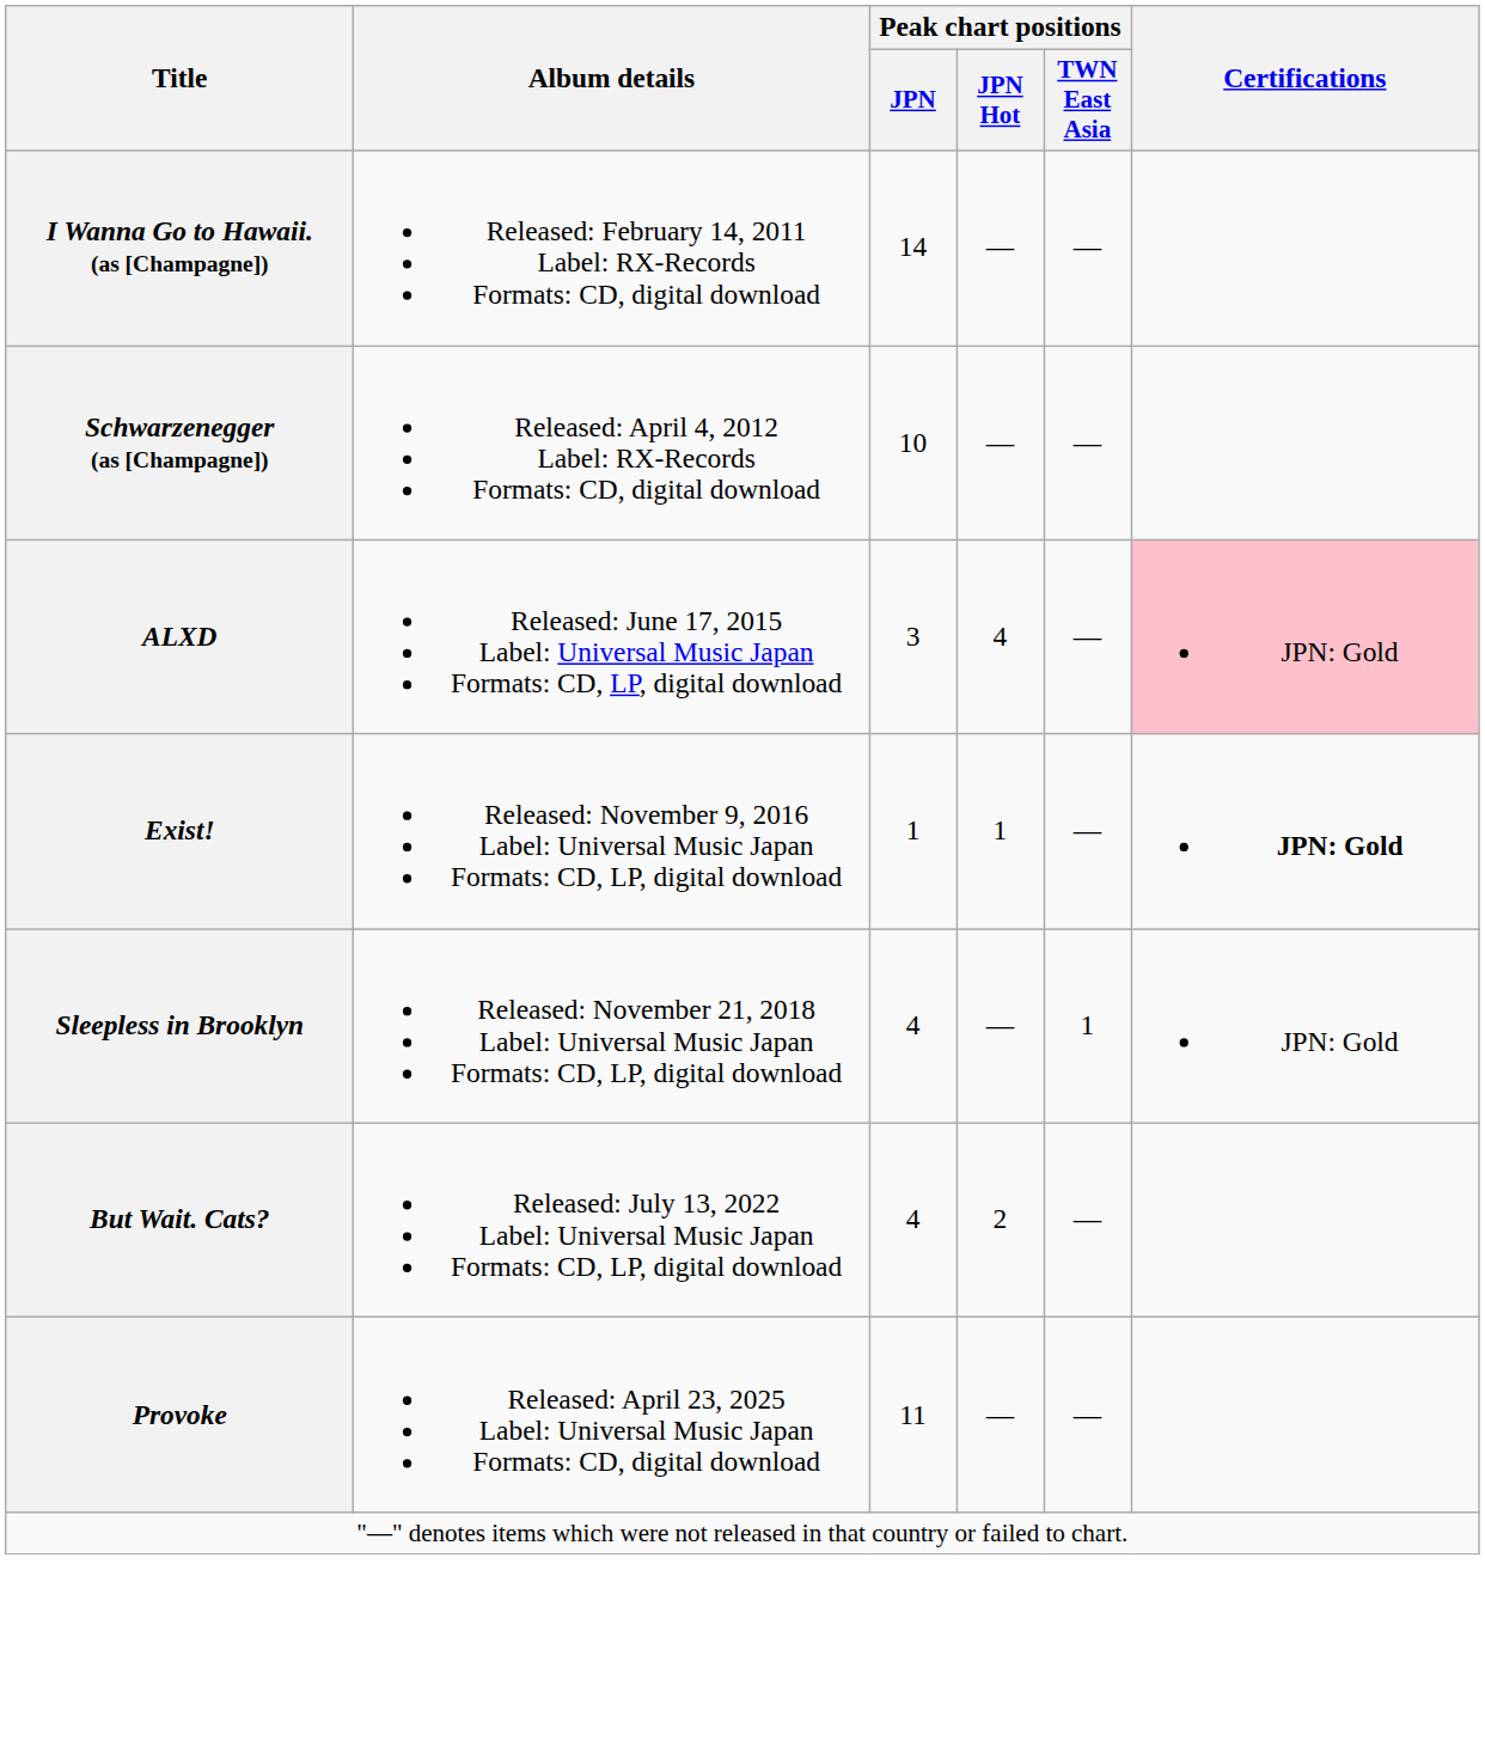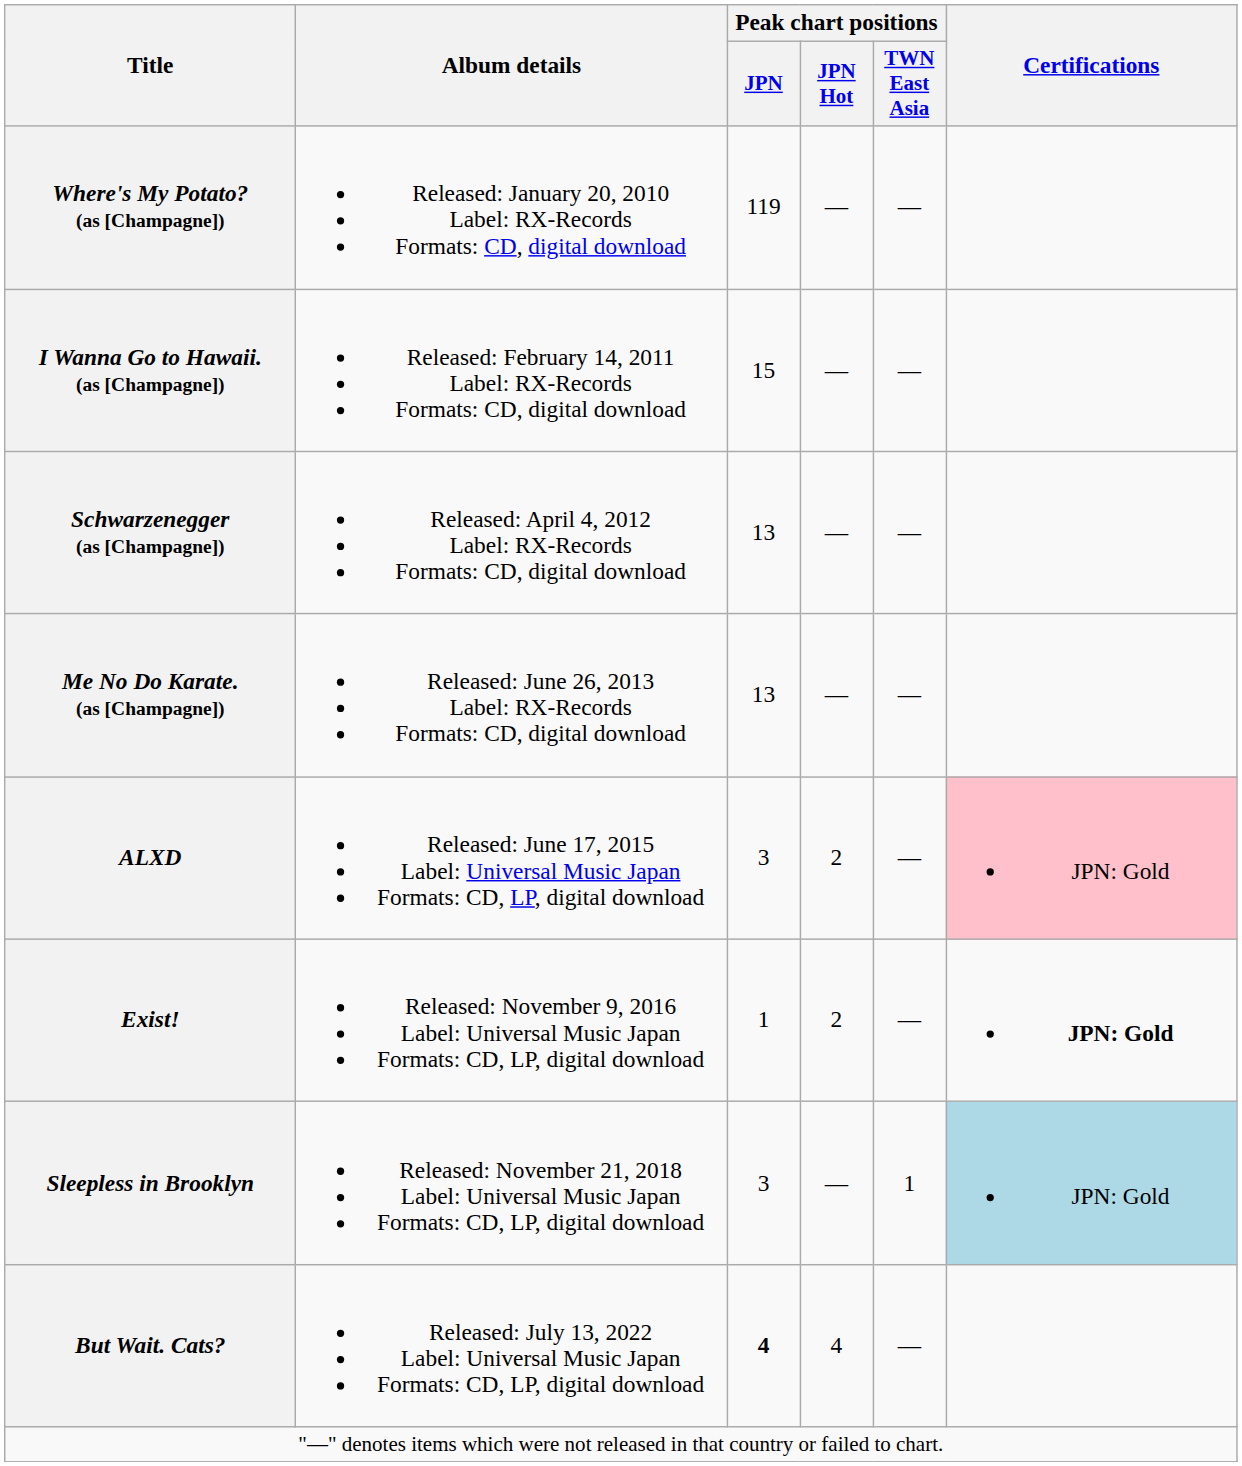+ row: Where's My Potato? (as [Champagne]) | Released: January 20, 2010 Label: RX-Records Formats: CD, digital download | 119 | — | —
I Wanna Go to Hawaii. (as [Champagne]) | Peak chart positions / JPN: 14 -> 15
Schwarzenegger (as [Champagne]) | Peak chart positions / JPN: 10 -> 13
+ row: Me No Do Karate. (as [Champagne]) | Released: June 26, 2013 Label: RX-Records Formats: CD, digital download | 13 | — | —
ALXD | Peak chart positions / JPN Hot: 4 -> 2
Exist! | Peak chart positions / JPN Hot: 1 -> 2
Sleepless in Brooklyn | Peak chart positions / JPN: 4 -> 3
Sleepless in Brooklyn | Certifications: no background -> lightblue background
But Wait. Cats? | Peak chart positions / JPN: normal -> bold
But Wait. Cats? | Peak chart positions / JPN Hot: 2 -> 4
- row: Provoke | Released: April 23, 2025 Label: Universal Music Japan Formats: CD, digital download | 11 | — | —
